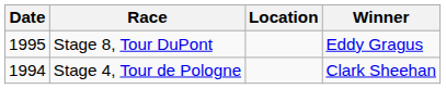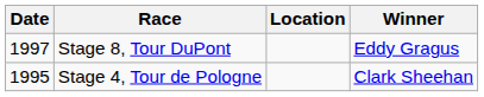Stage 8, Tour DuPont | Date: 1995 -> 1997
Stage 4, Tour de Pologne | Date: 1994 -> 1995
